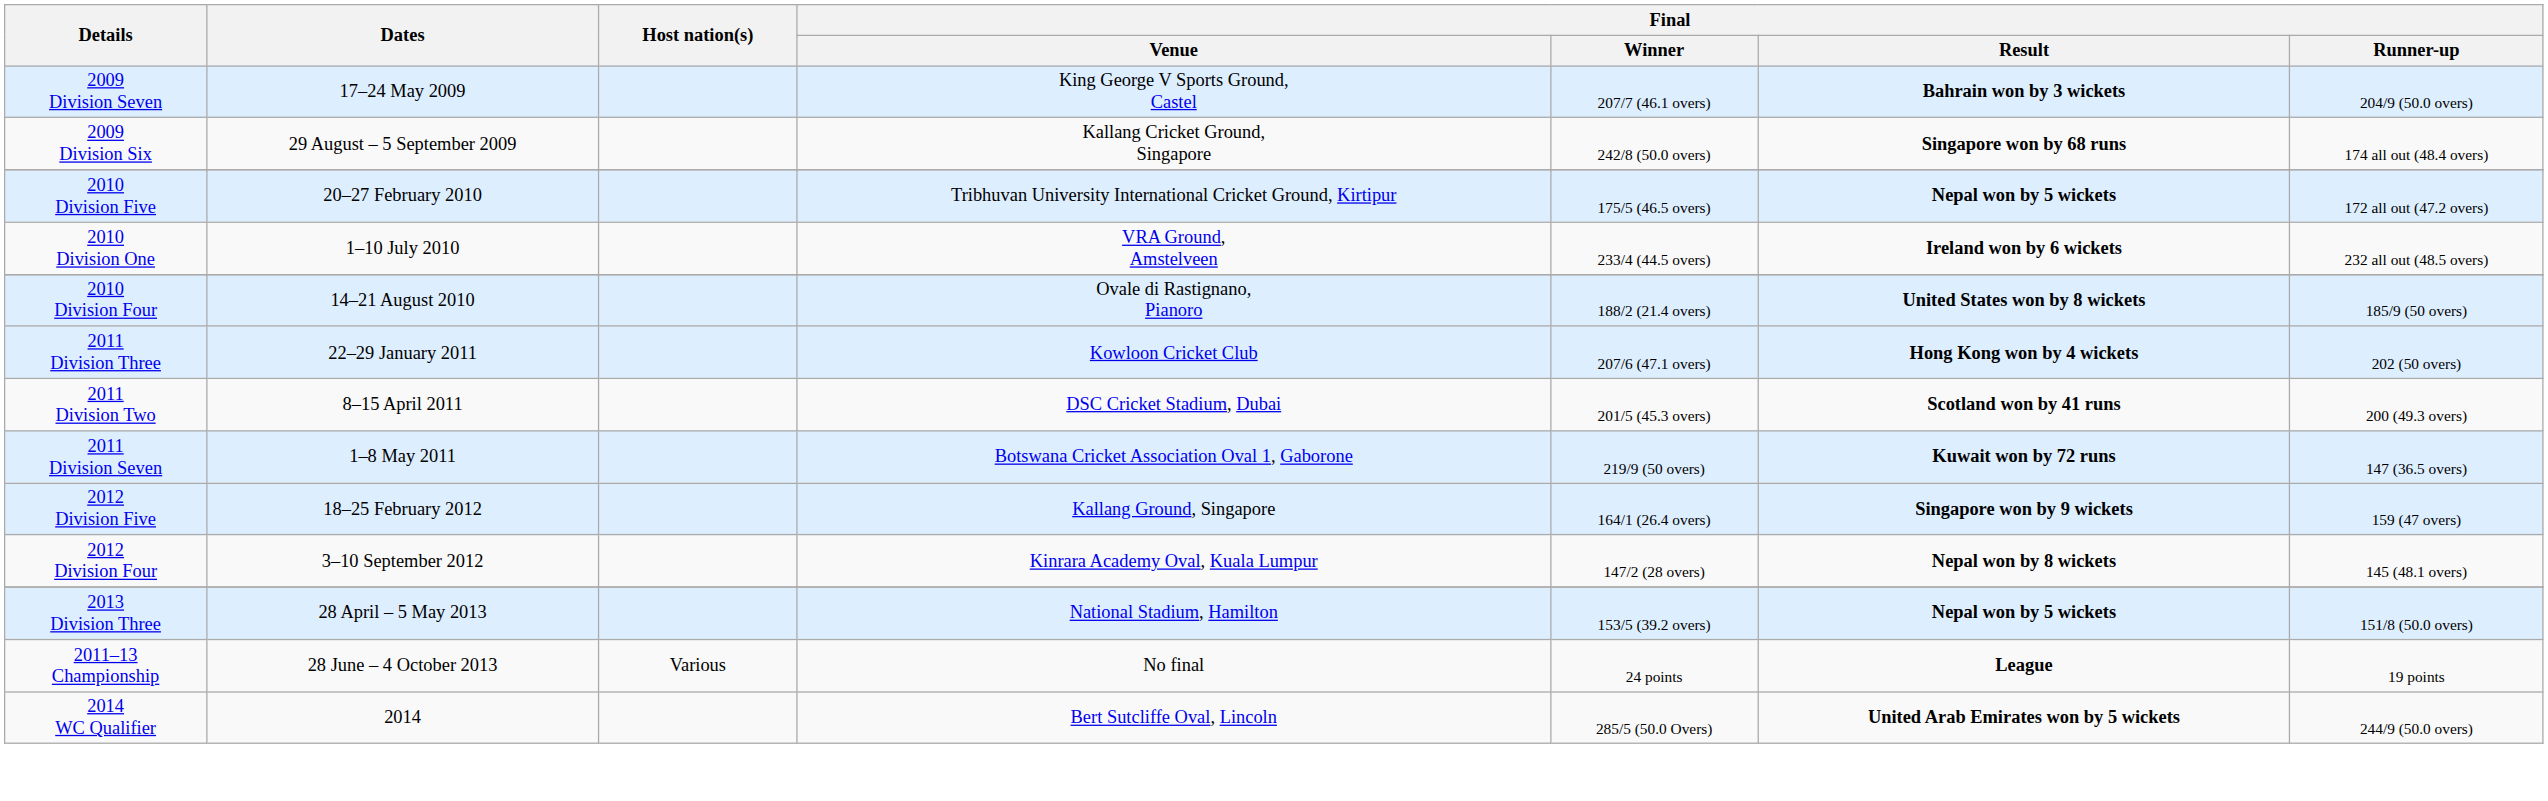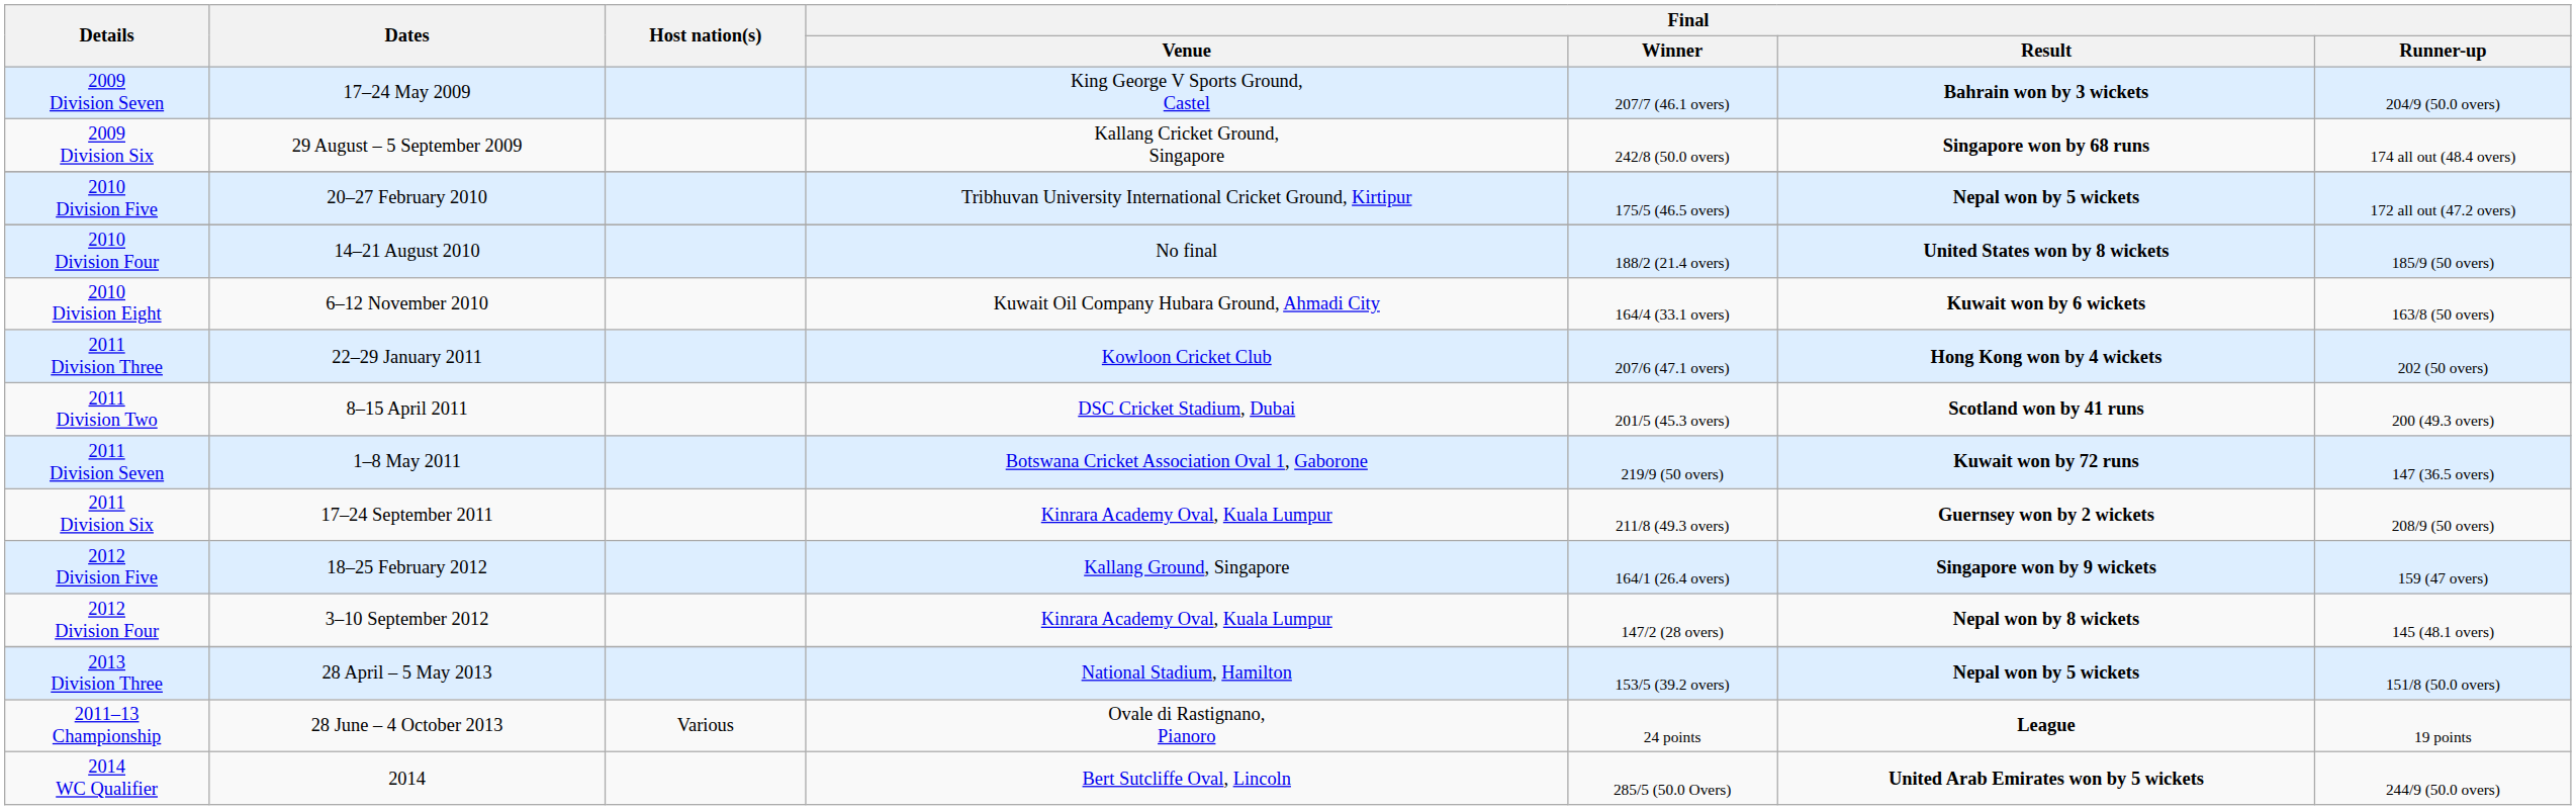- row: 2010 Division One | 1–10 July 2010 | VRA Ground, Amstelveen | 233/4 (44.5 overs) | Ireland won by 6 wickets | 232 all out (48.5 overs)
2010 Division Four | Final / Venue: Ovale di Rastignano, Pianoro -> No final
+ row: 2010 Division Eight | 6–12 November 2010 | Kuwait Oil Company Hubara Ground, Ahmadi City | 164/4 (33.1 overs) | Kuwait won by 6 wickets | 163/8 (50 overs)
+ row: 2011 Division Six | 17–24 September 2011 | Kinrara Academy Oval, Kuala Lumpur | 211/8 (49.3 overs) | Guernsey won by 2 wickets | 208/9 (50 overs)
2011–13 Championship | Final / Venue: No final -> Ovale di Rastignano, Pianoro
